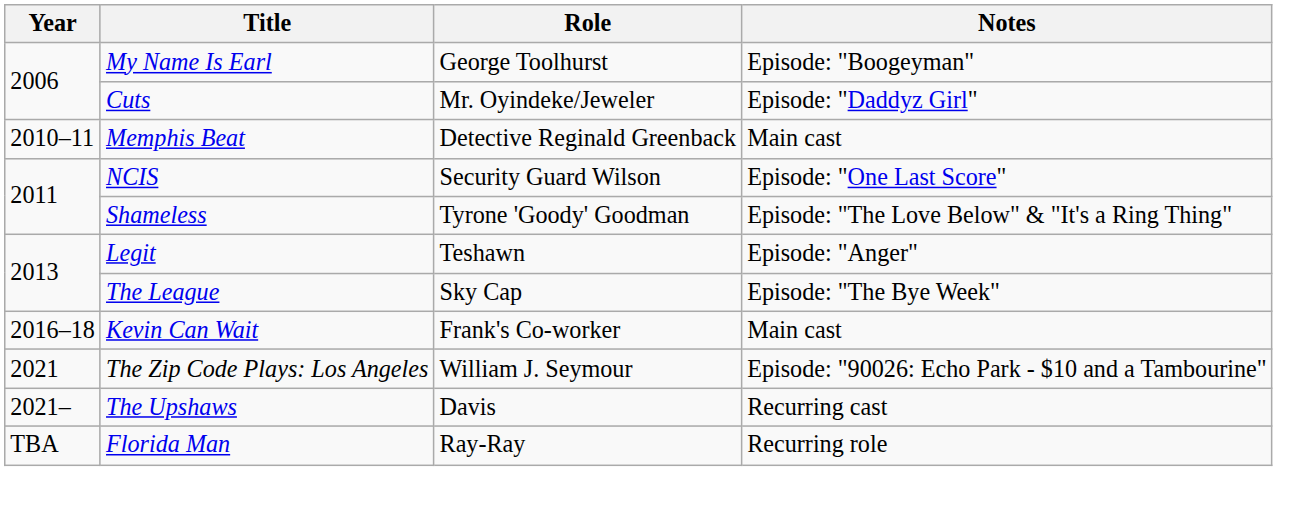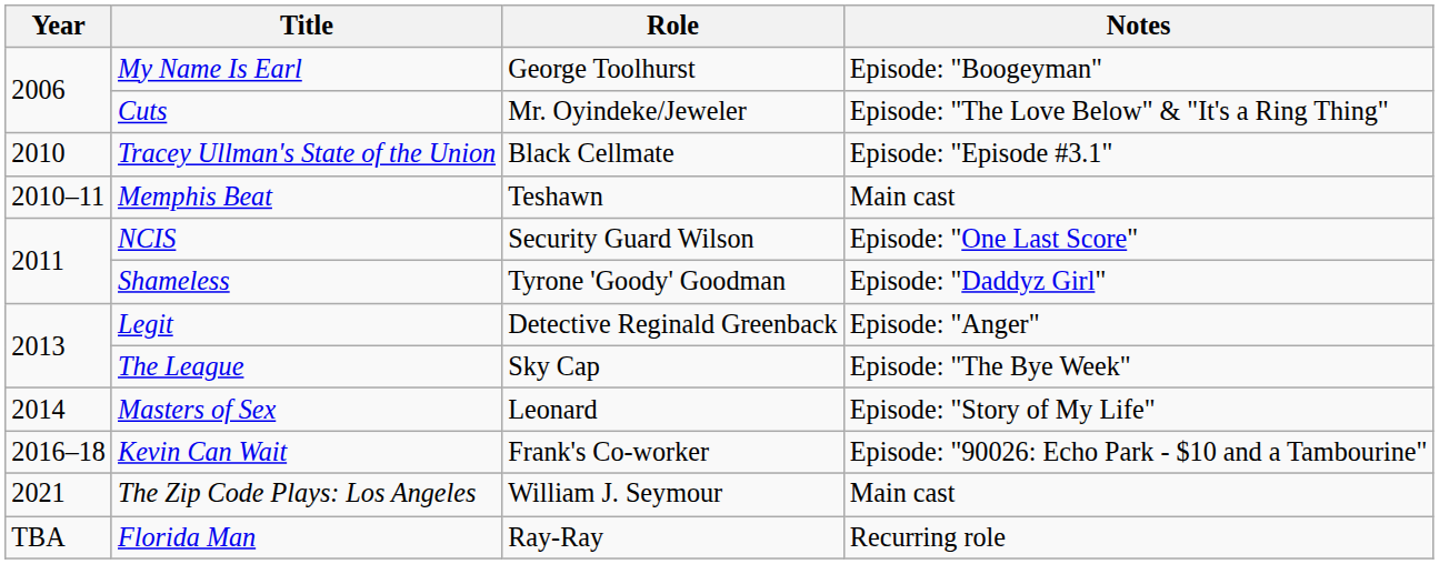Cuts | Notes: Episode: "Daddyz Girl" -> Episode: "The Love Below" & "It's a Ring Thing"
+ row: 2010 | Tracey Ullman's State of the Union | Black Cellmate | Episode: "Episode #3.1"
Memphis Beat | Role: Detective Reginald Greenback -> Teshawn
Shameless | Notes: Episode: "The Love Below" & "It's a Ring Thing" -> Episode: "Daddyz Girl"
Legit | Role: Teshawn -> Detective Reginald Greenback
+ row: 2014 | Masters of Sex | Leonard | Episode: "Story of My Life"
Kevin Can Wait | Notes: Main cast -> Episode: "90026: Echo Park - $10 and a Tambourine"
The Zip Code Plays: Los Angeles | Notes: Episode: "90026: Echo Park - $10 and a Tambourine" -> Main cast
- row: 2021– | The Upshaws | Davis | Recurring cast
